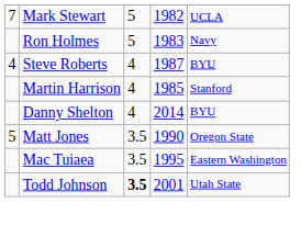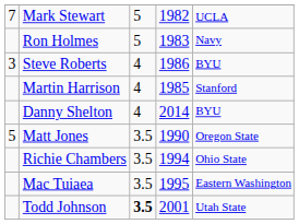Steve Roberts | column 1: 4 -> 3
Steve Roberts | column 4: 1987 -> 1986
+ row: Richie Chambers | 3.5 | 1994 | Ohio State
